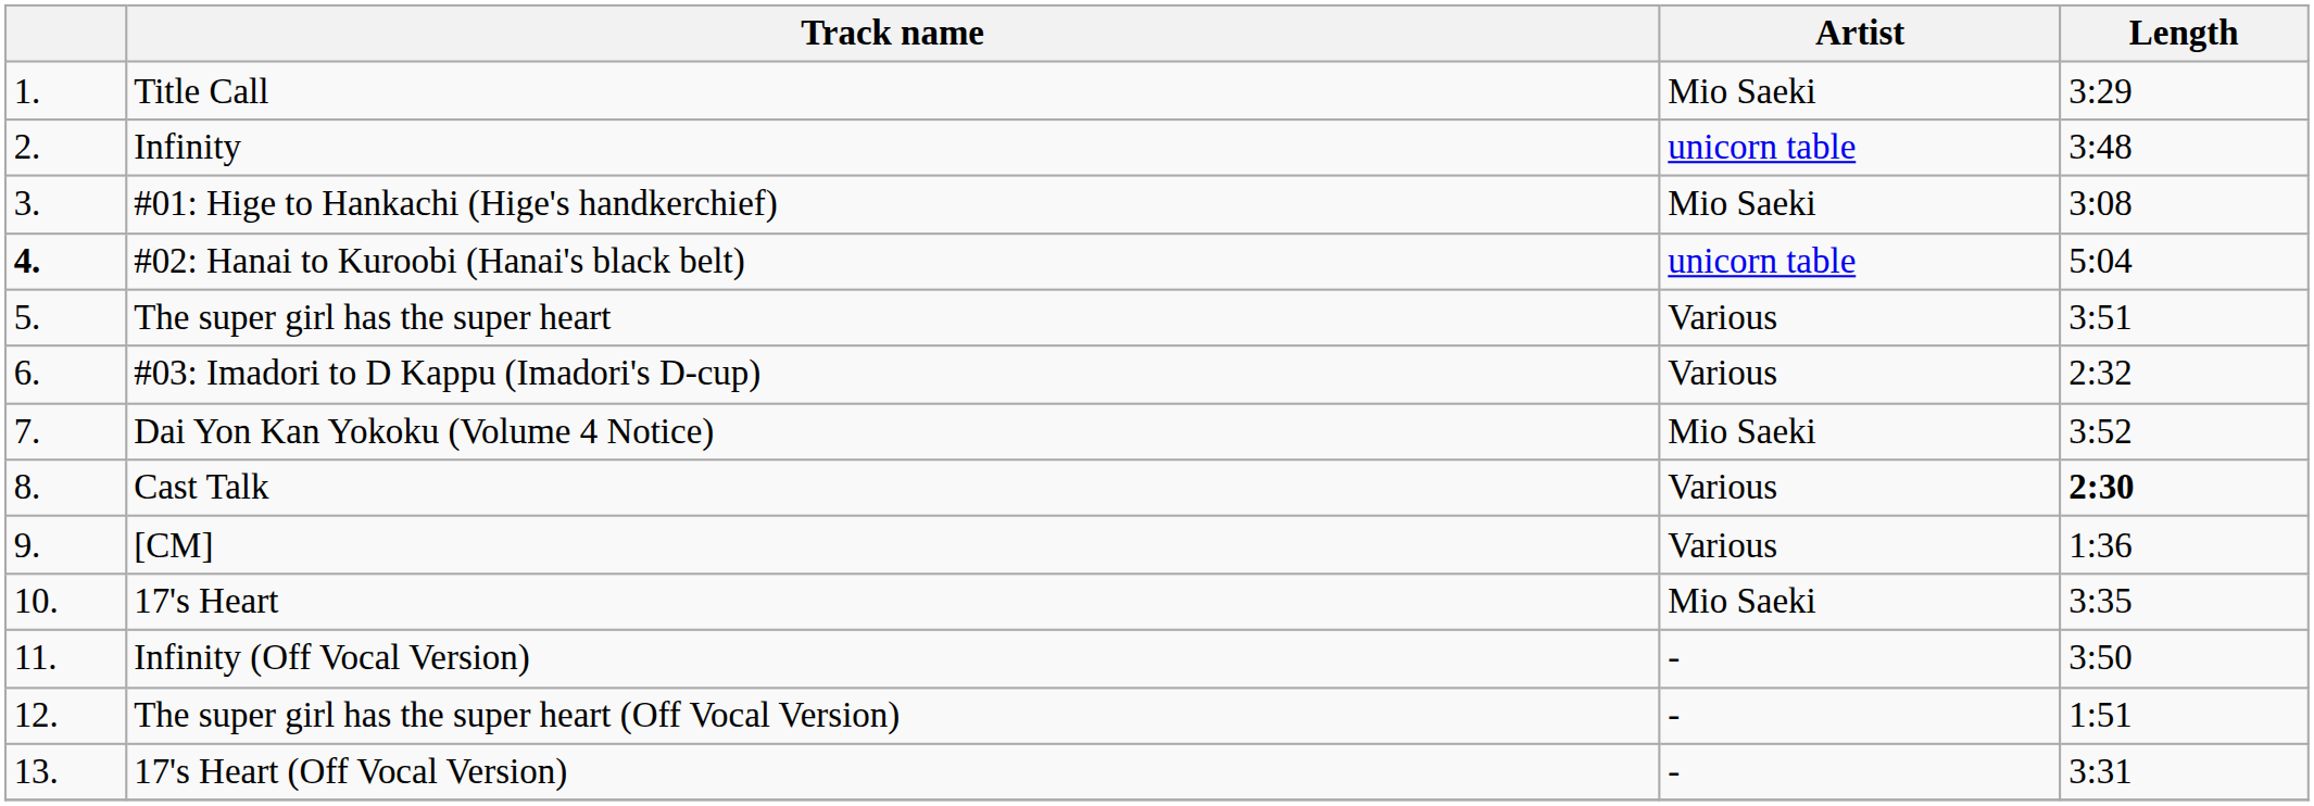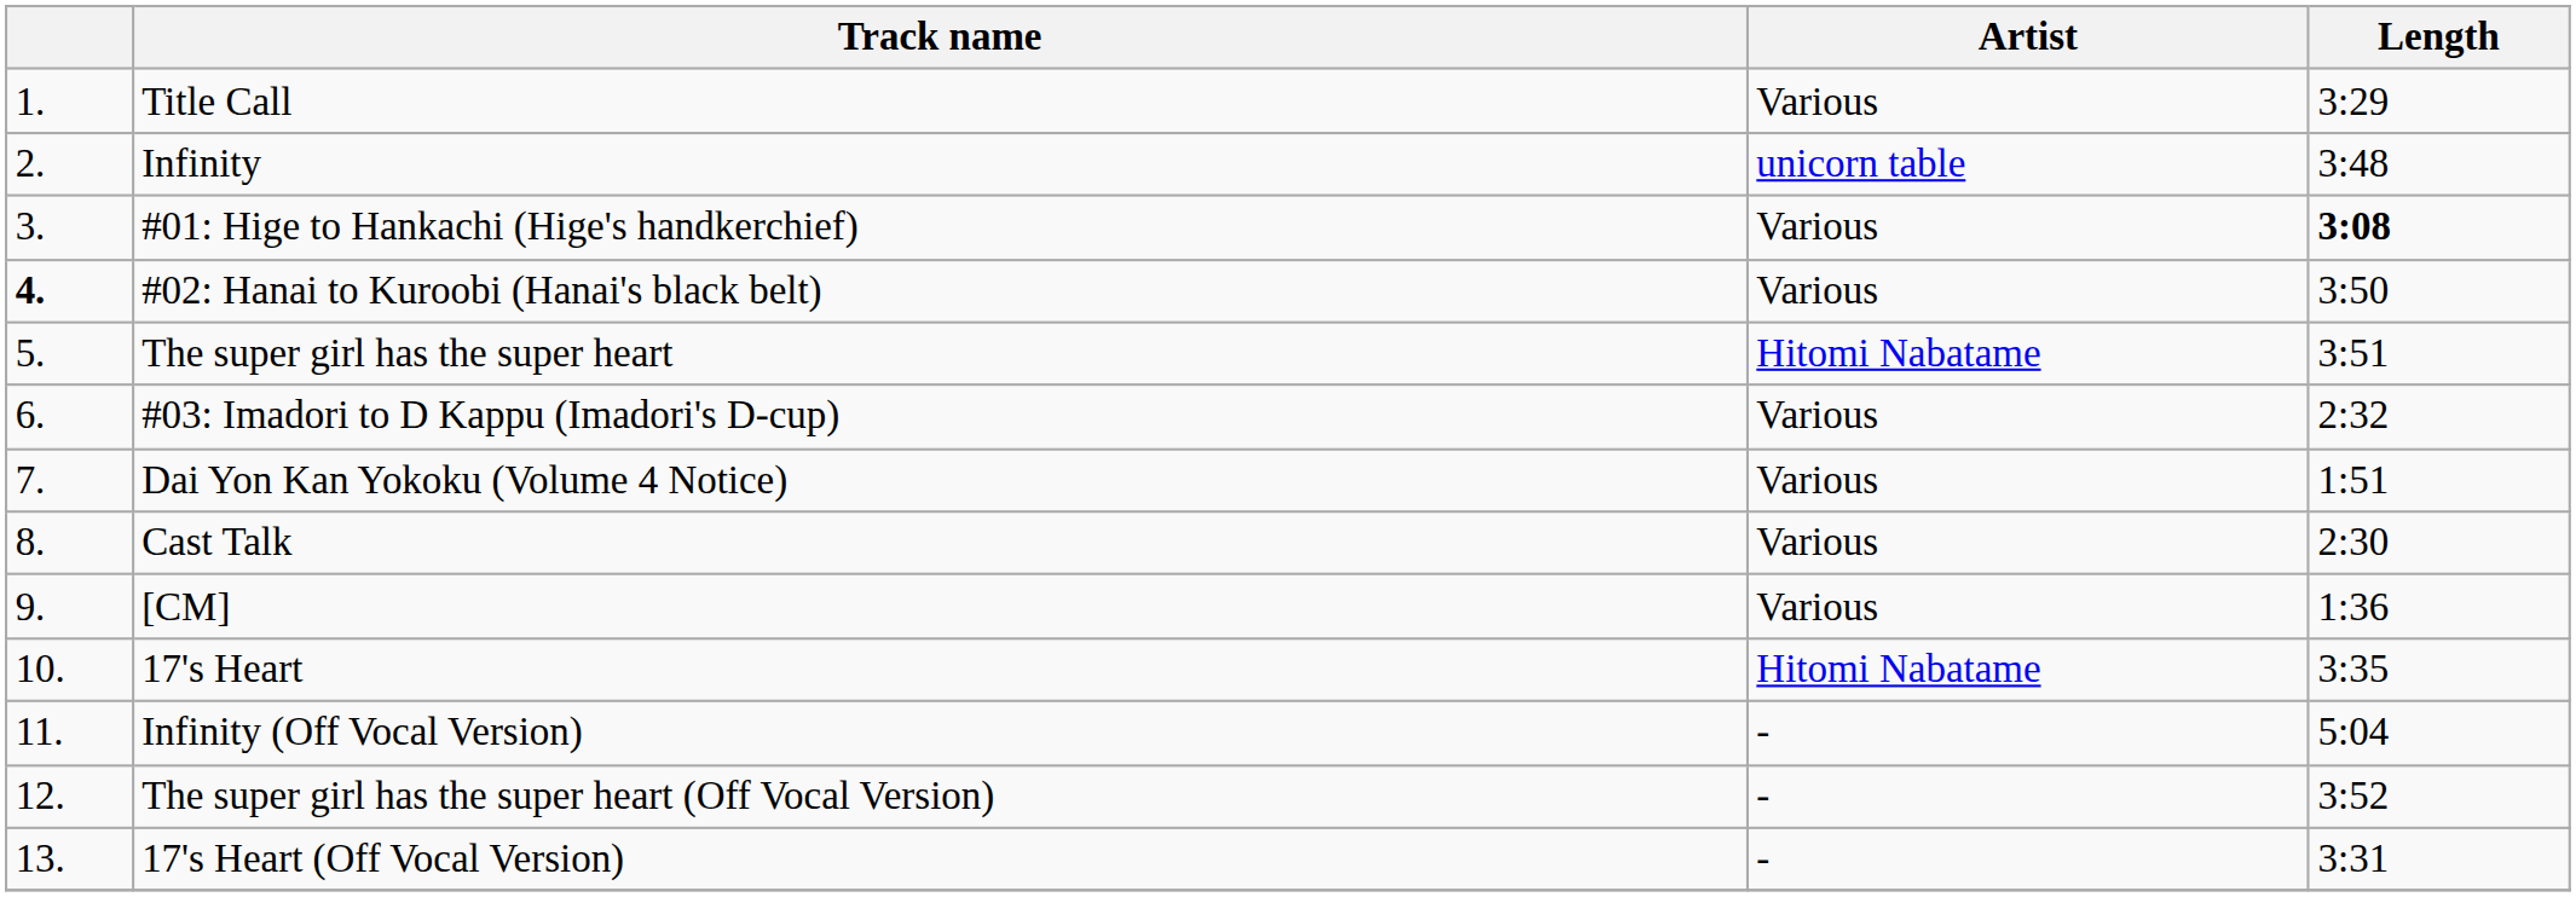Title Call | Artist: Mio Saeki -> Various
#01: Hige to Hankachi (Hige's handkerchief) | Artist: Mio Saeki -> Various
#01: Hige to Hankachi (Hige's handkerchief) | Length: normal -> bold
#02: Hanai to Kuroobi (Hanai's black belt) | Artist: unicorn table -> Various
#02: Hanai to Kuroobi (Hanai's black belt) | Length: 5:04 -> 3:50
The super girl has the super heart | Artist: Various -> Hitomi Nabatame
Dai Yon Kan Yokoku (Volume 4 Notice) | Artist: Mio Saeki -> Various
Dai Yon Kan Yokoku (Volume 4 Notice) | Length: 3:52 -> 1:51
Cast Talk | Length: bold -> normal
17's Heart | Artist: Mio Saeki -> Hitomi Nabatame
Infinity (Off Vocal Version) | Length: 3:50 -> 5:04
The super girl has the super heart (Off Vocal Version) | Length: 1:51 -> 3:52
